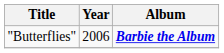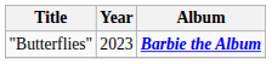"Butterflies" | Year: 2006 -> 2023
